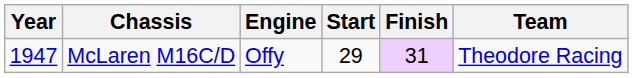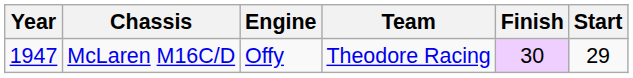columns swapped: Start <-> Team
McLaren M16C/D | Finish: 31 -> 30
